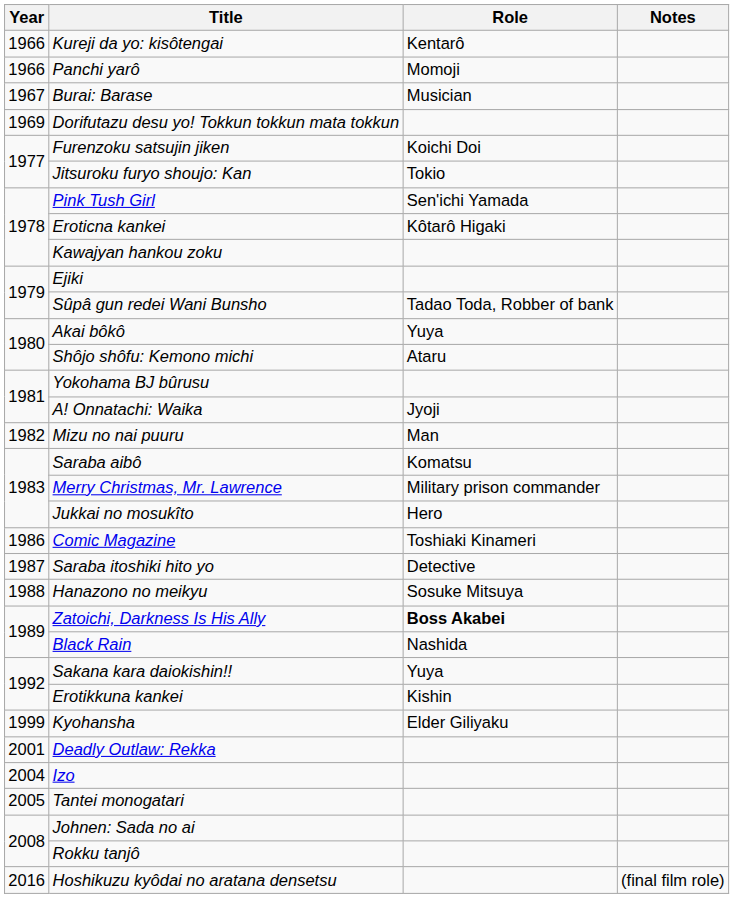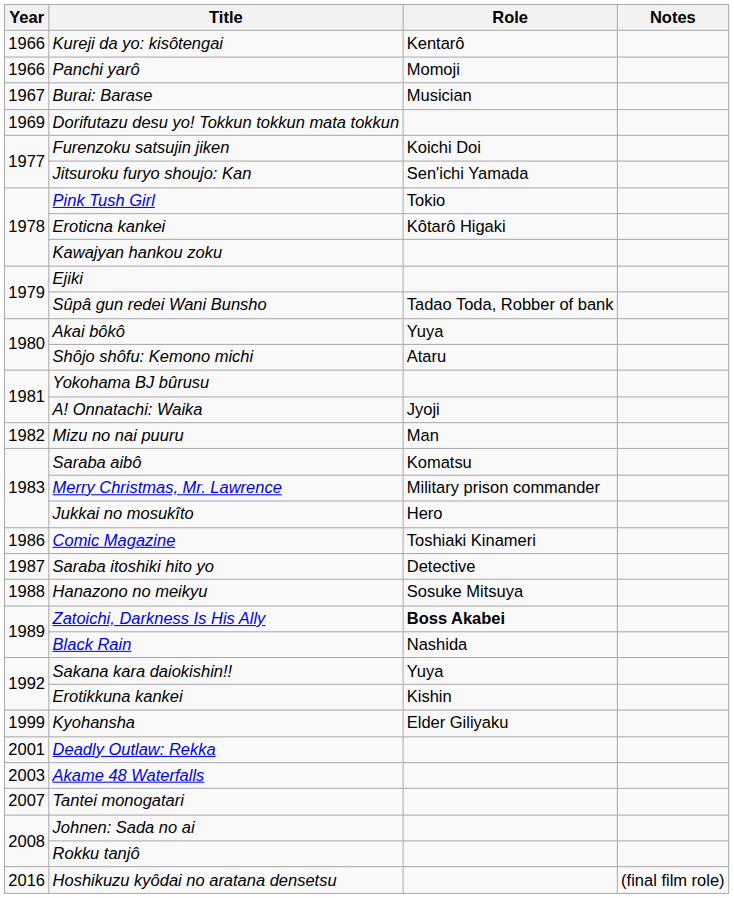Jitsuroku furyo shoujo: Kan | Role: Tokio -> Sen'ichi Yamada
Pink Tush Girl | Role: Sen'ichi Yamada -> Tokio
+ row: 2003 | Akame 48 Waterfalls
- row: 2004 | Izo
Tantei monogatari | Year: 2005 -> 2007
